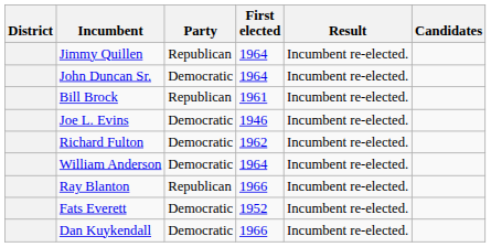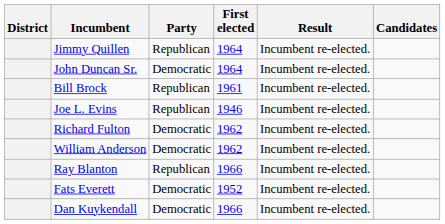Joe L. Evins | Party: Democratic -> Republican
William Anderson | First elected: 1964 -> 1962
